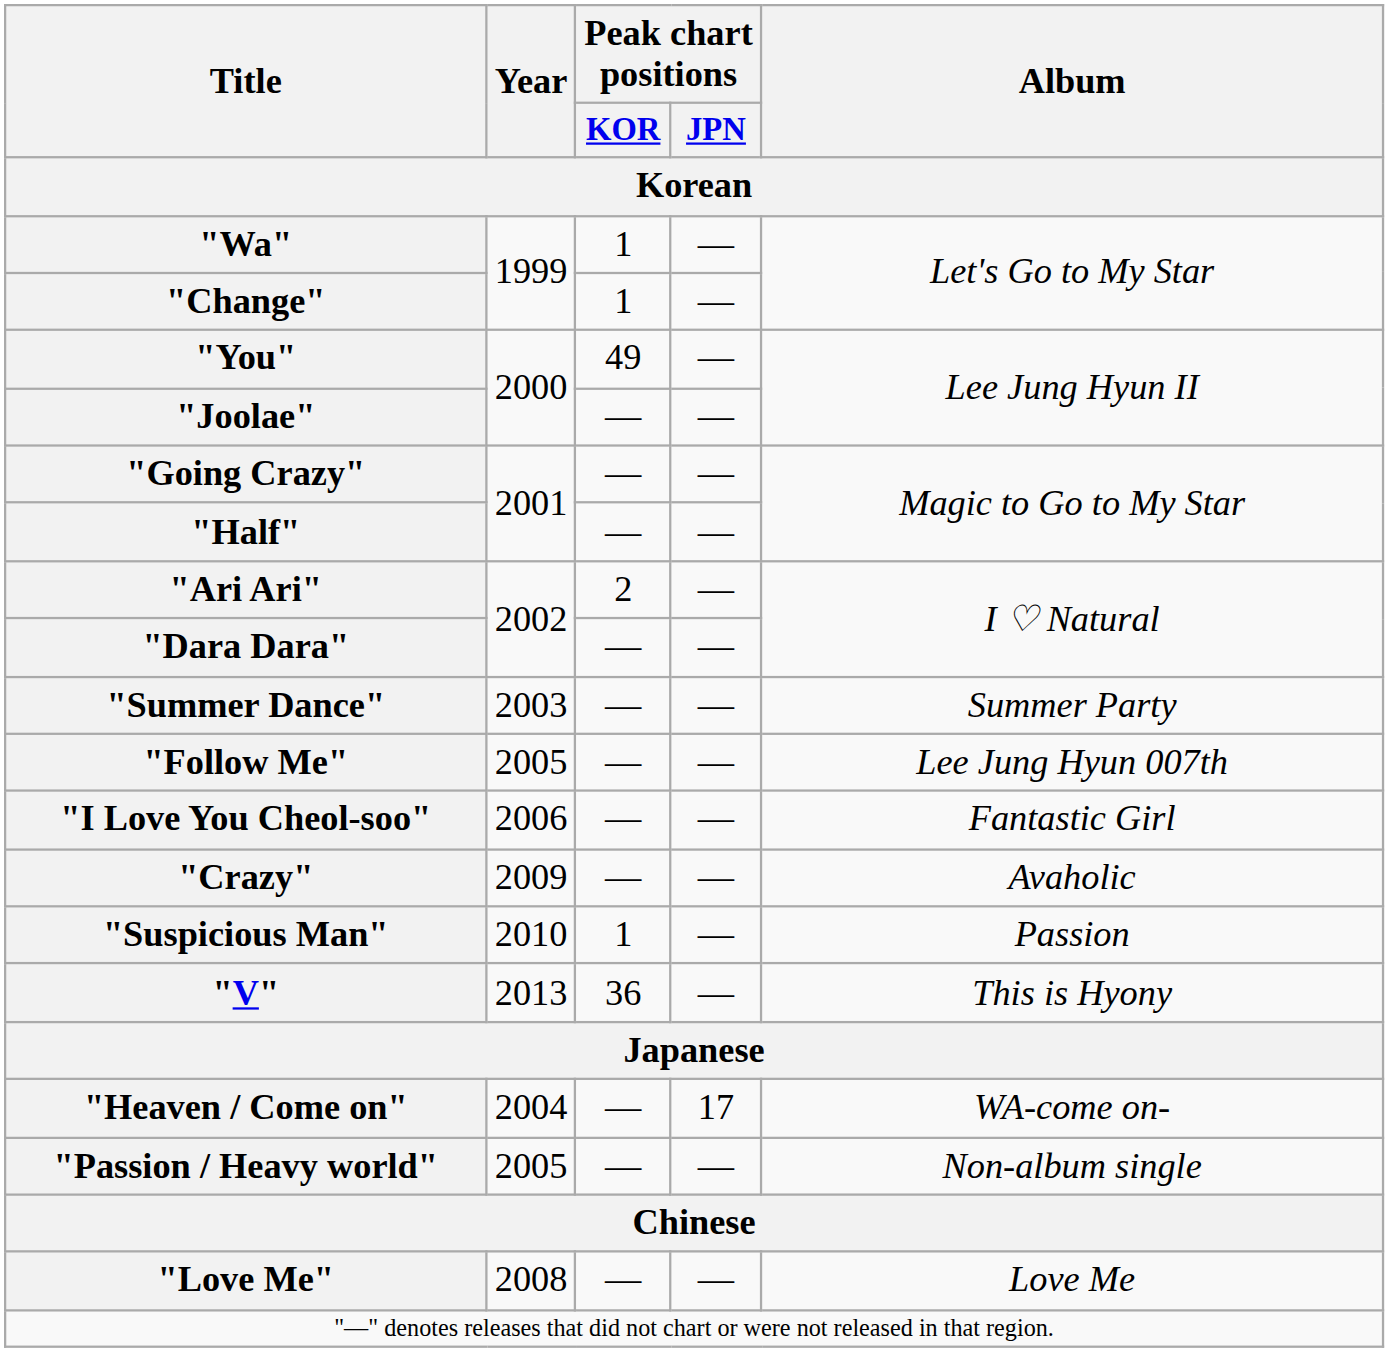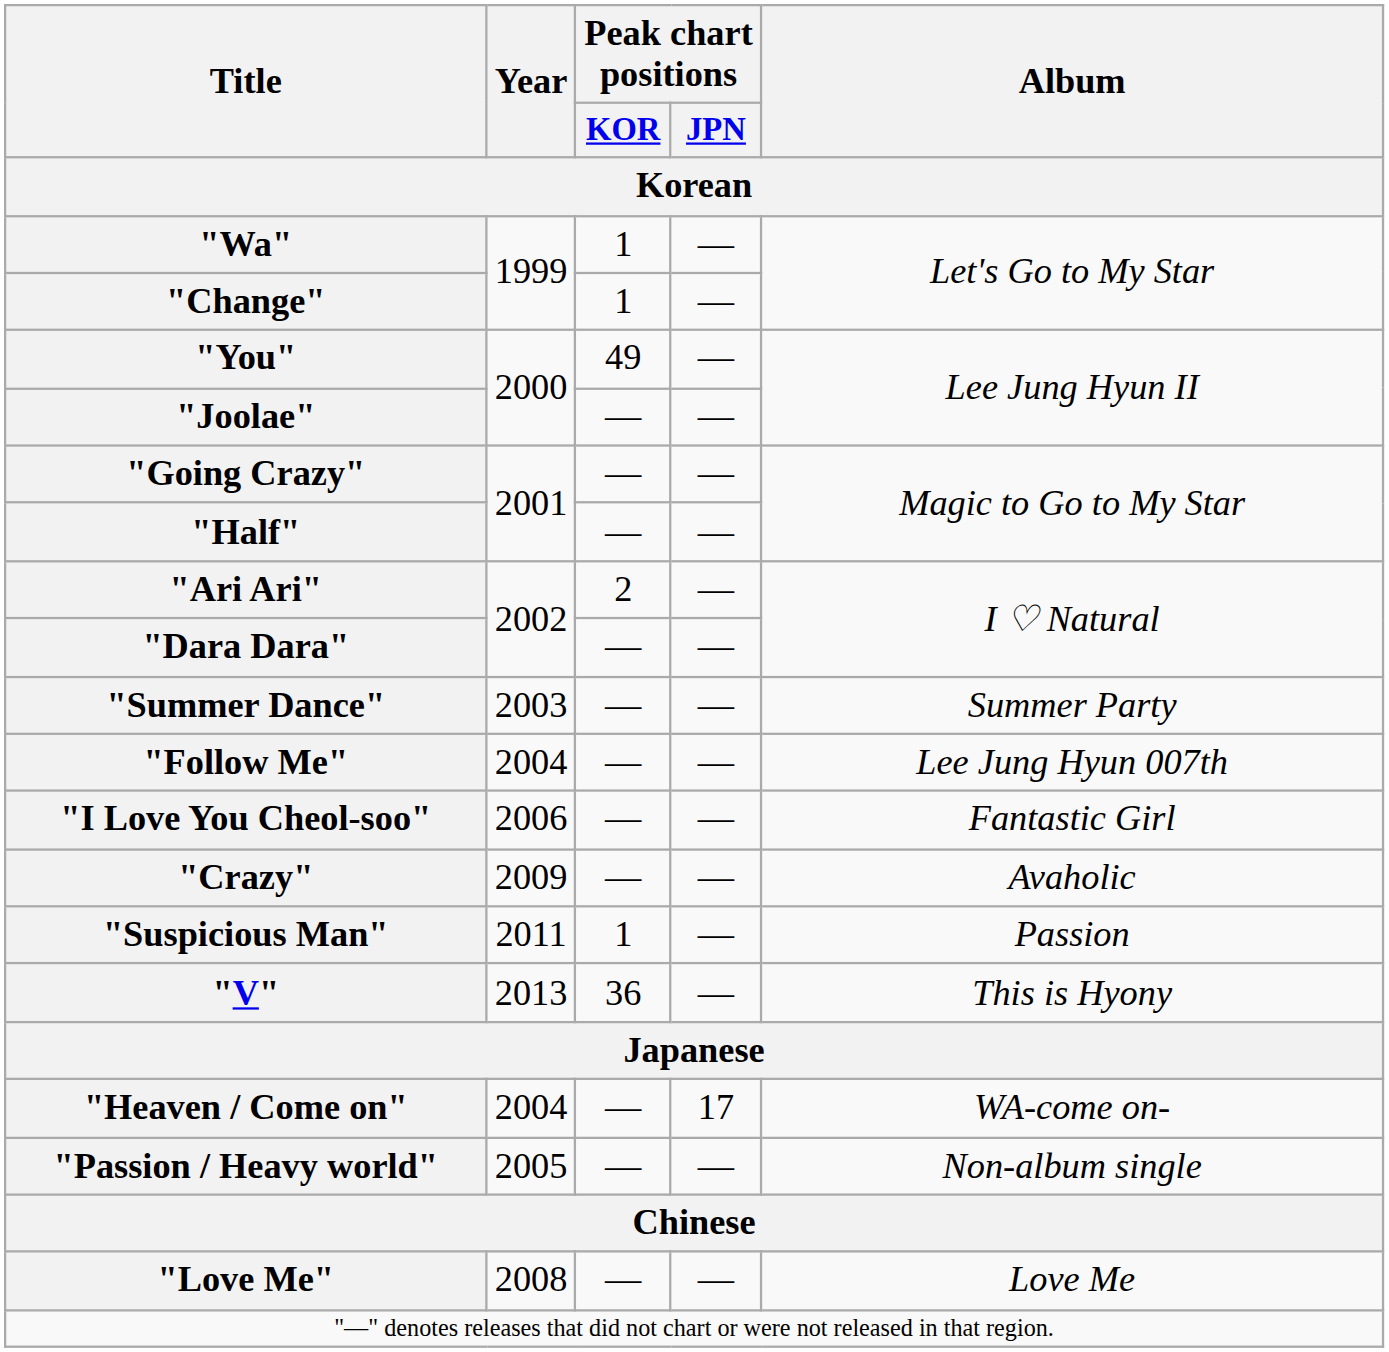"Follow Me" | Year: 2005 -> 2004
"Suspicious Man" | Year: 2010 -> 2011
